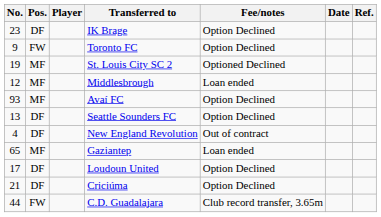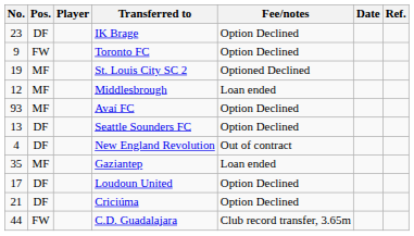Gaziantep | No.: 65 -> 35
